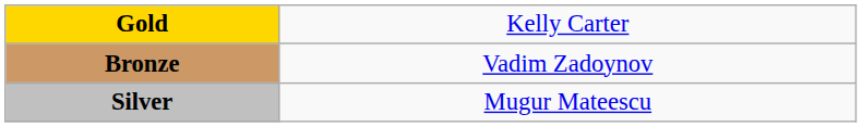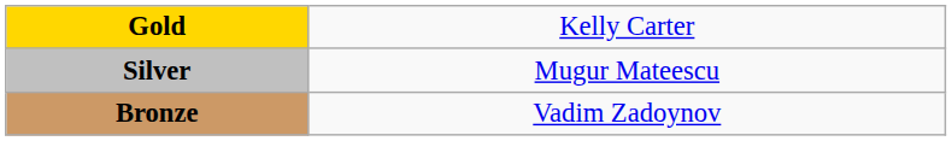rows swapped: Silver <-> Bronze
